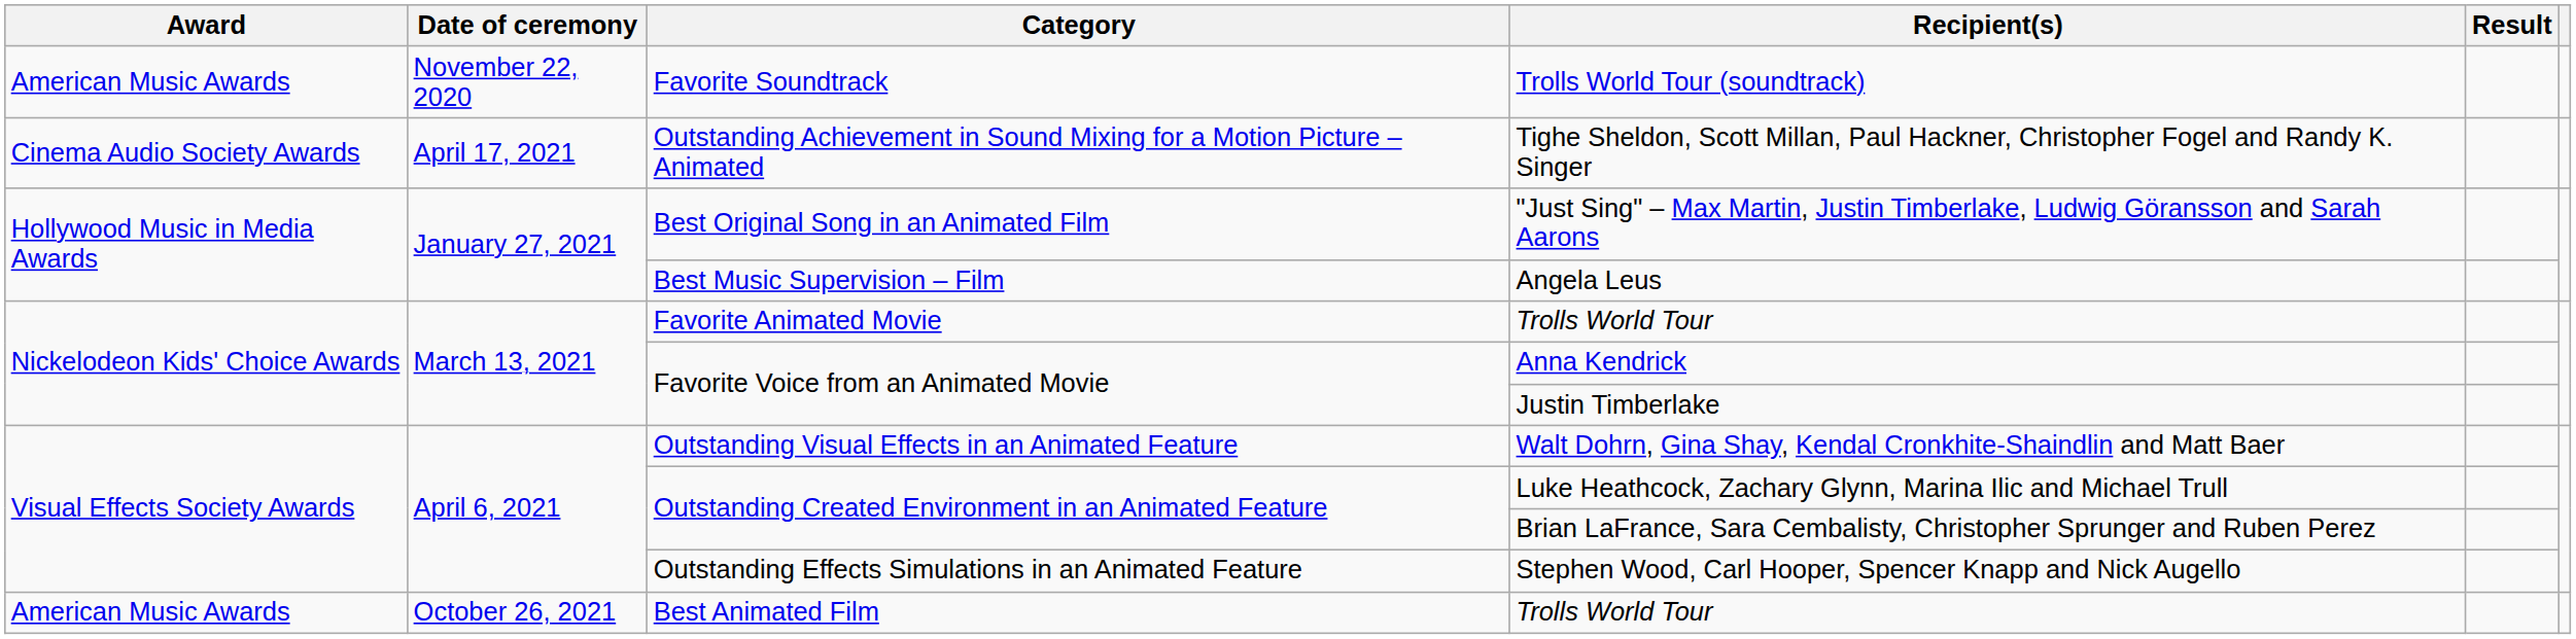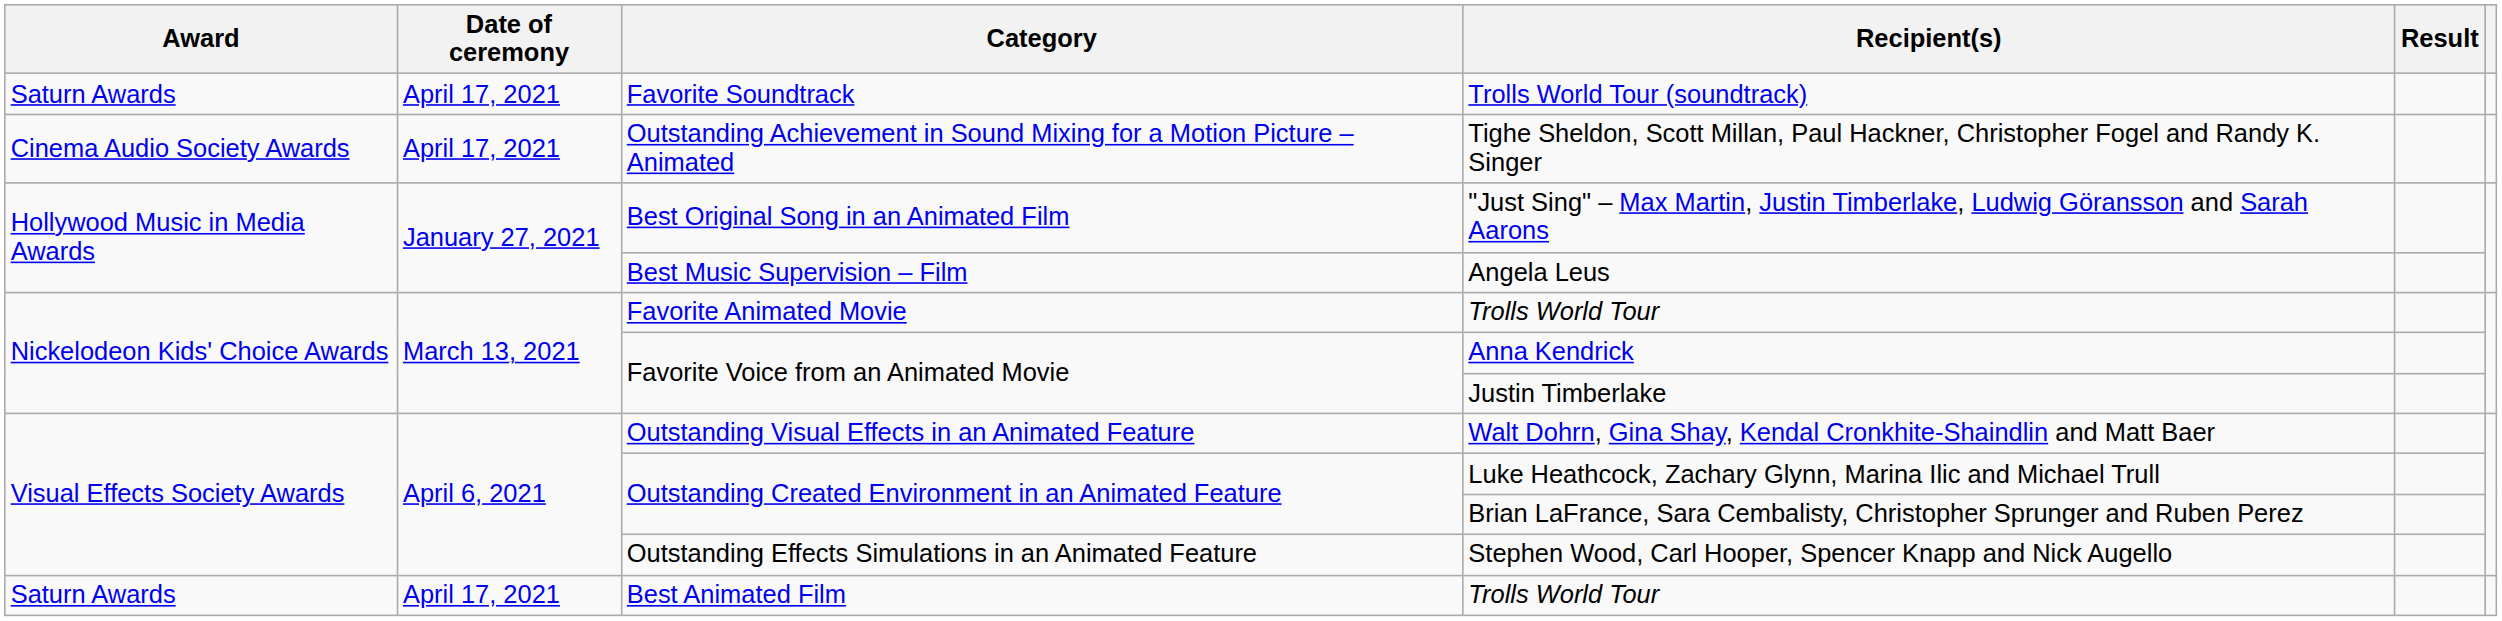Trolls World Tour (soundtrack) | Award: American Music Awards -> Saturn Awards
Trolls World Tour (soundtrack) | Date of ceremony: November 22, 2020 -> April 17, 2021
Best Animated Film / Trolls World Tour | Award: American Music Awards -> Saturn Awards
Best Animated Film / Trolls World Tour | Date of ceremony: October 26, 2021 -> April 17, 2021
